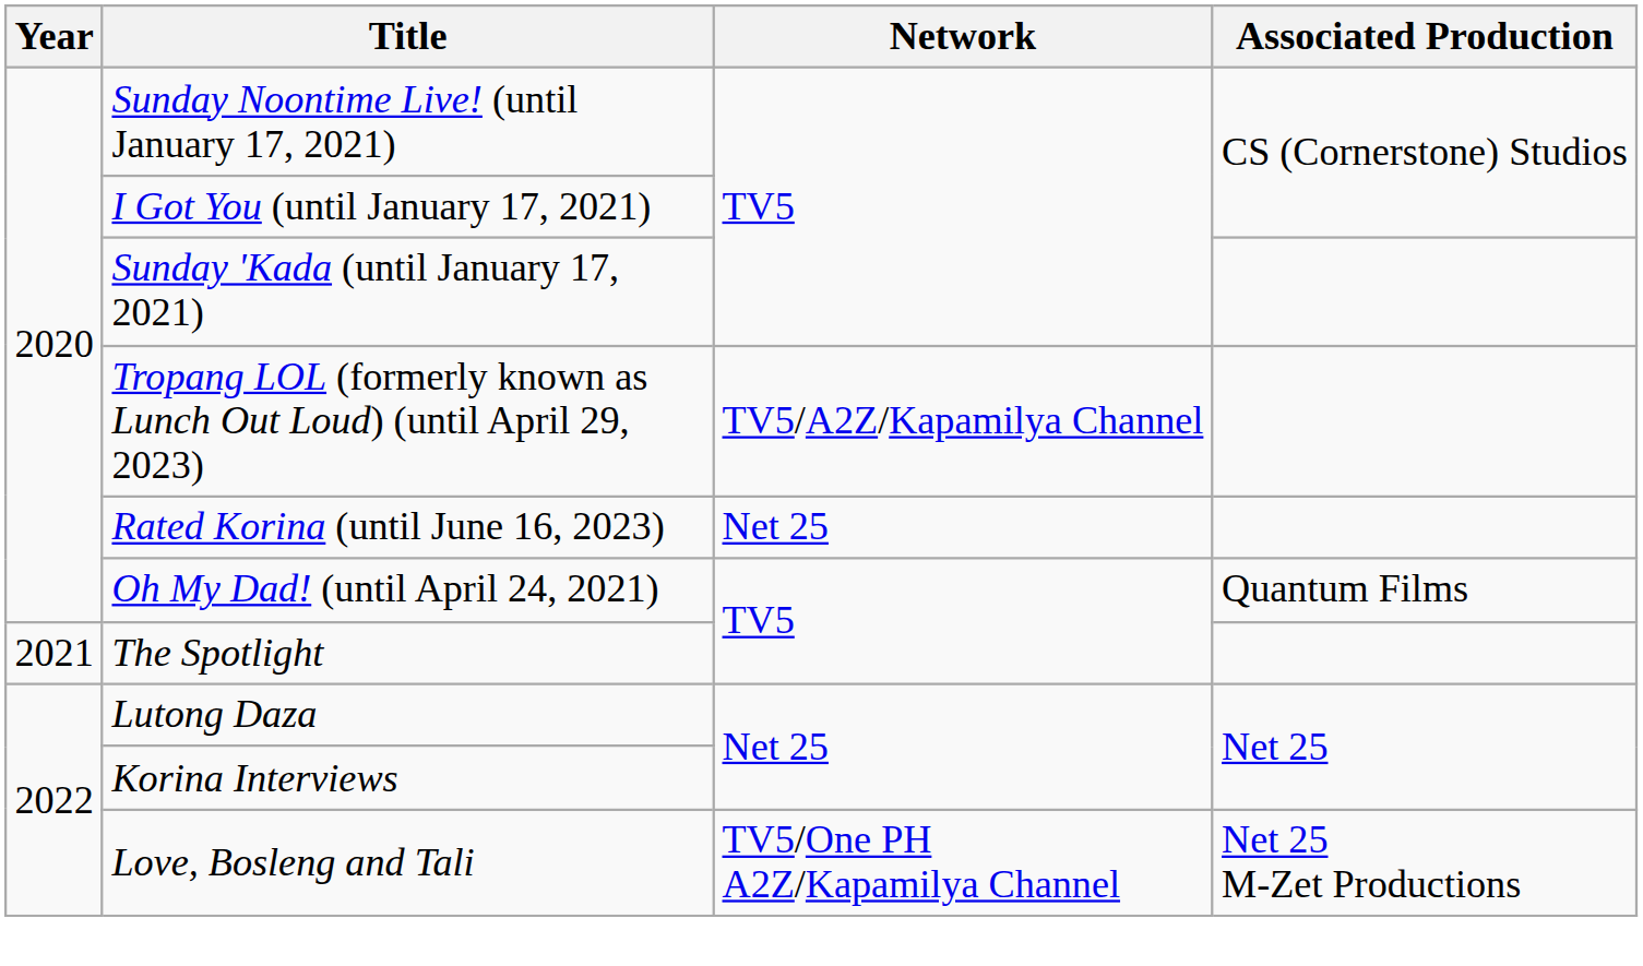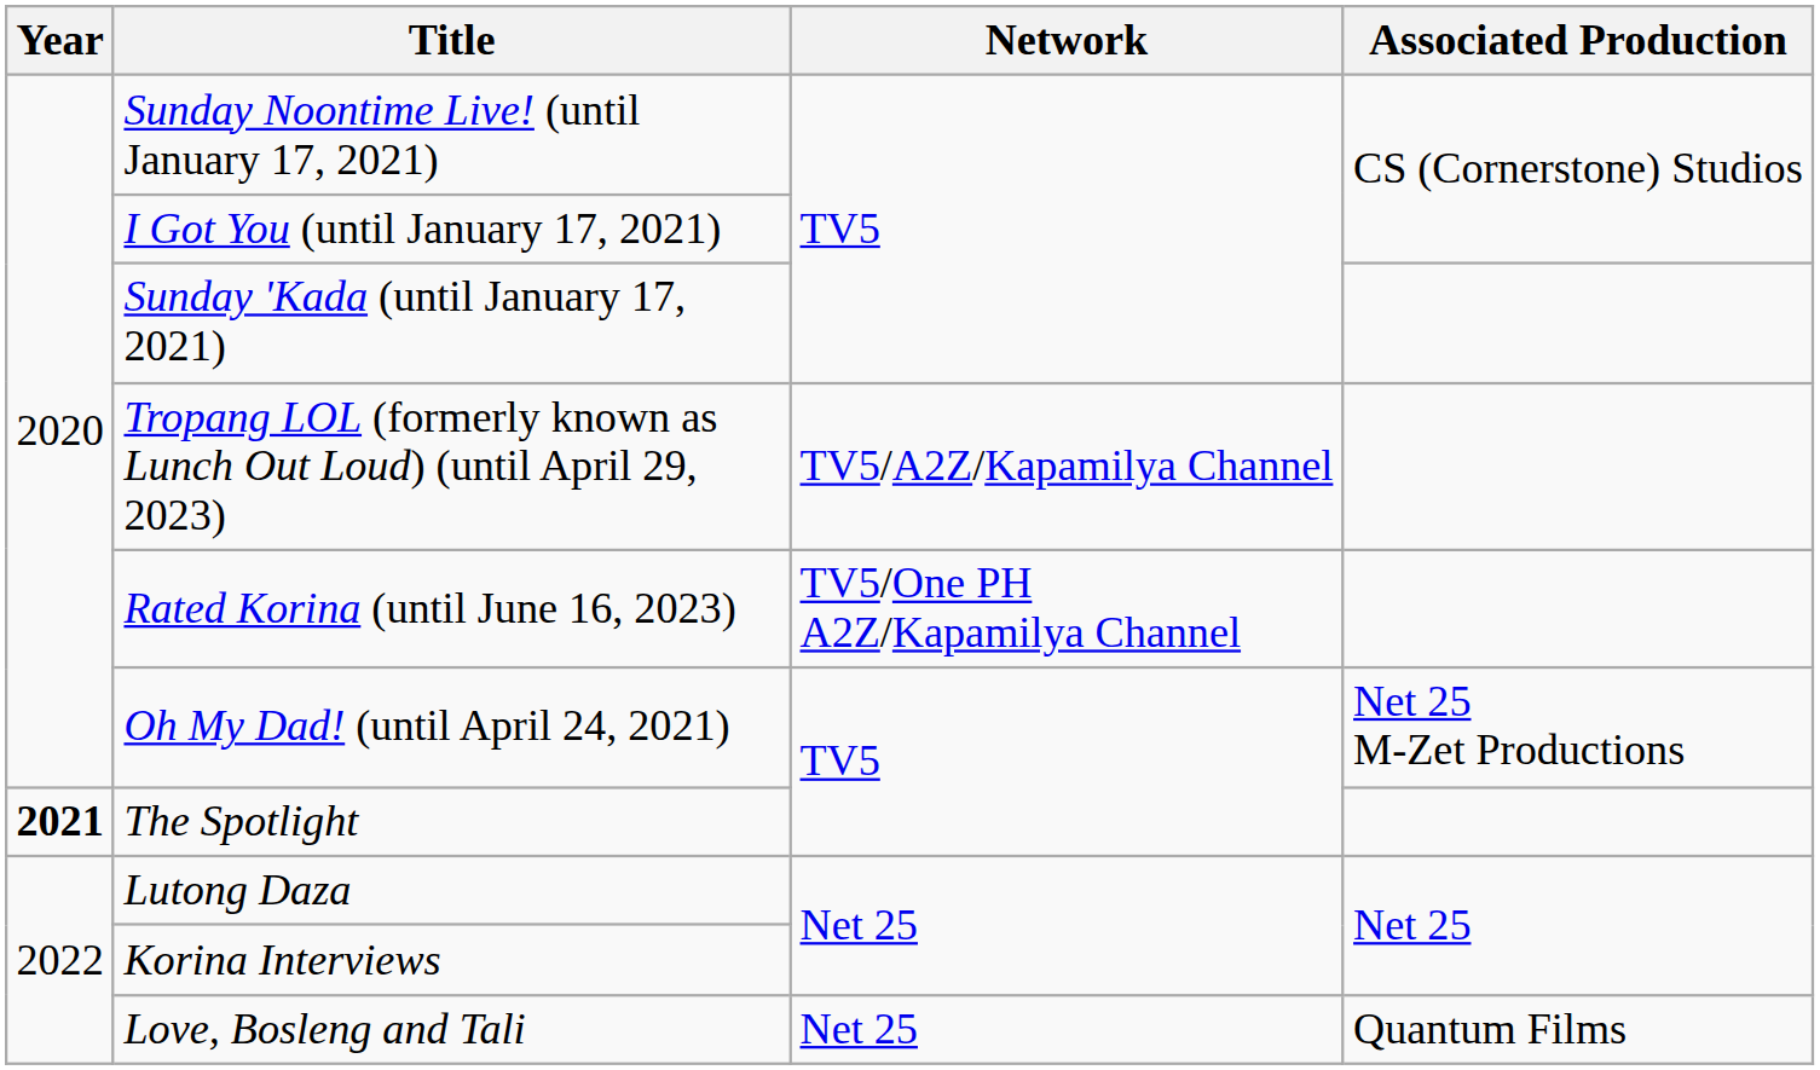Rated Korina (until June 16, 2023) | Network: Net 25 -> TV5/One PH A2Z/Kapamilya Channel
Oh My Dad! (until April 24, 2021) | Associated Production: Quantum Films -> Net 25 M-Zet Productions
The Spotlight | Year: normal -> bold
Love, Bosleng and Tali | Network: TV5/One PH A2Z/Kapamilya Channel -> Net 25
Love, Bosleng and Tali | Associated Production: Net 25 M-Zet Productions -> Quantum Films
